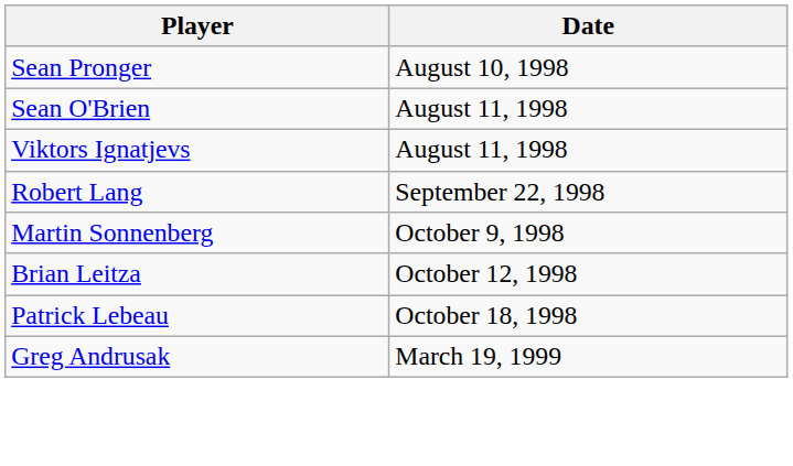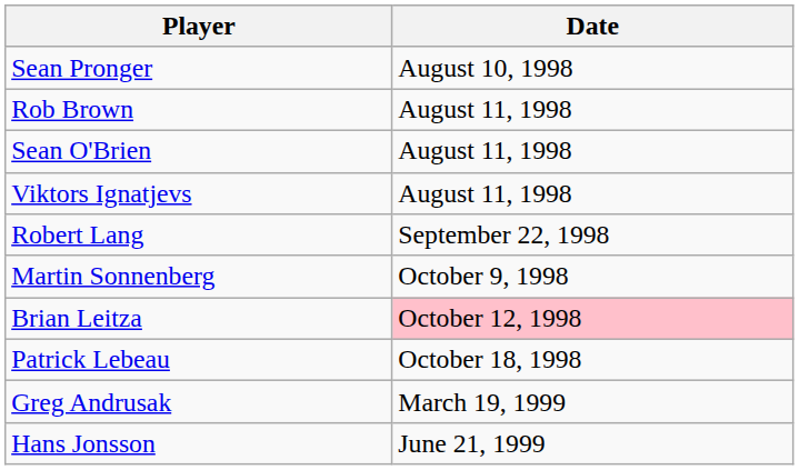+ row: Rob Brown | August 11, 1998
Brian Leitza | Date: no background -> pink background
+ row: Hans Jonsson | June 21, 1999
